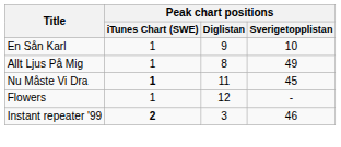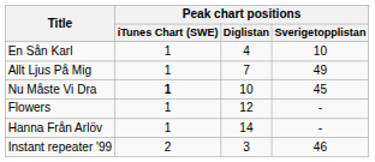En Sån Karl | Peak chart positions / Diglistan: 9 -> 4
Allt Ljus På Mig | Peak chart positions / Diglistan: 8 -> 7
Nu Måste Vi Dra | Peak chart positions / Diglistan: 11 -> 10
+ row: Hanna Från Arlöv | 1 | 14 | -
Instant repeater '99 | Peak chart positions / iTunes Chart (SWE): bold -> normal
